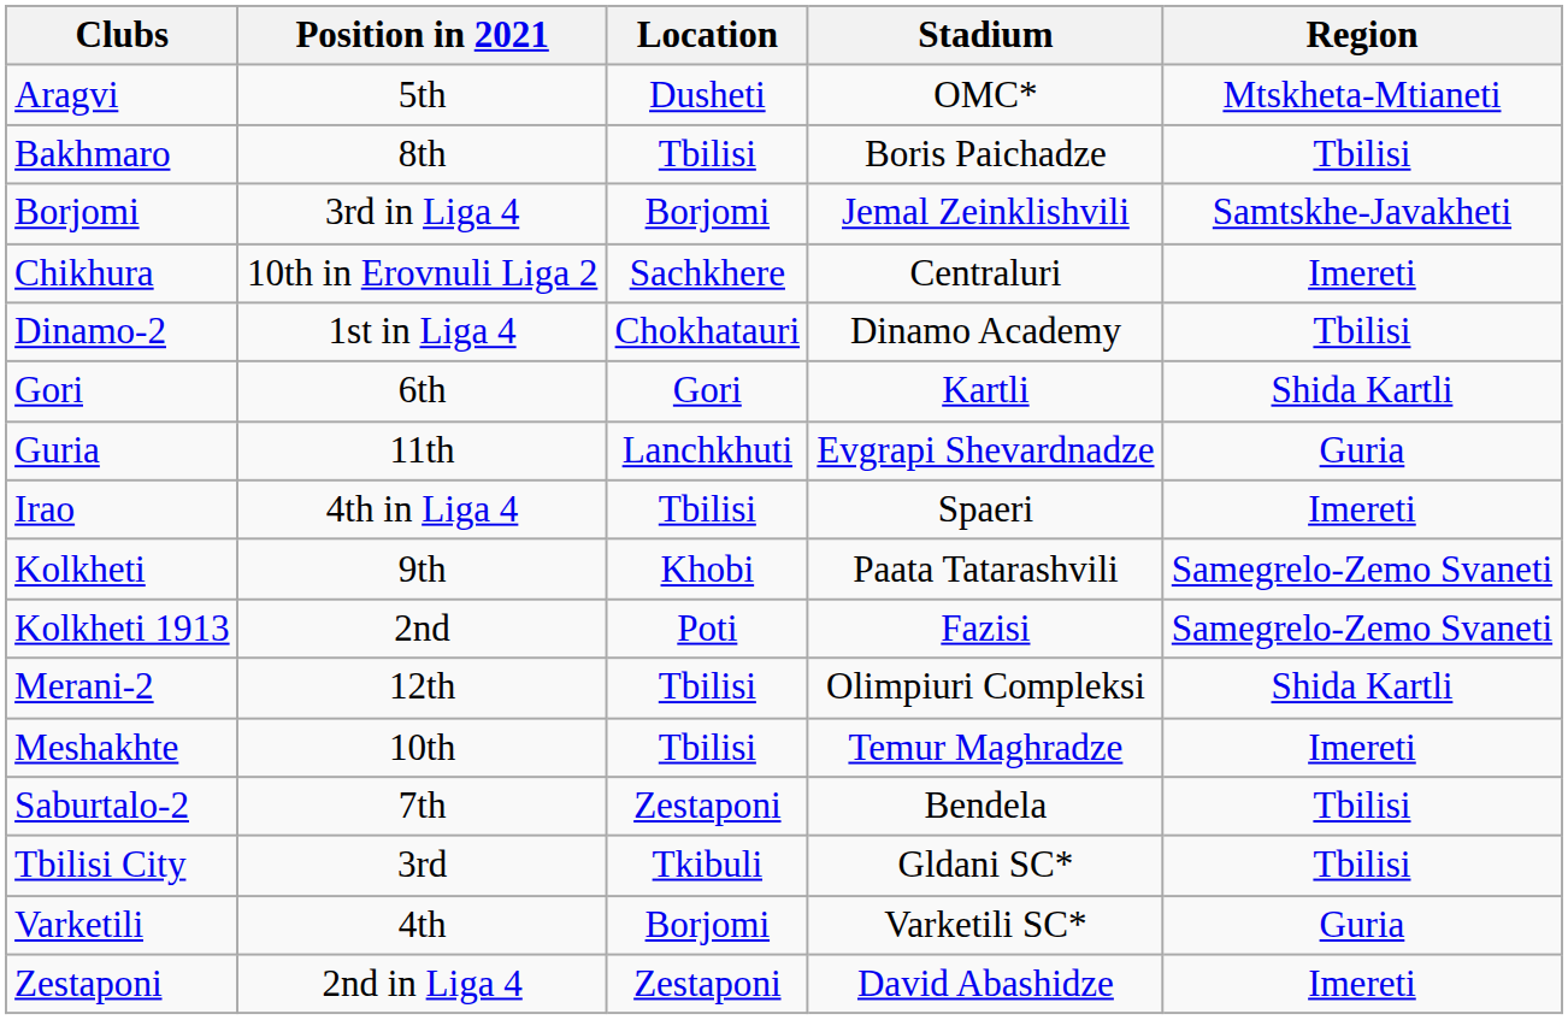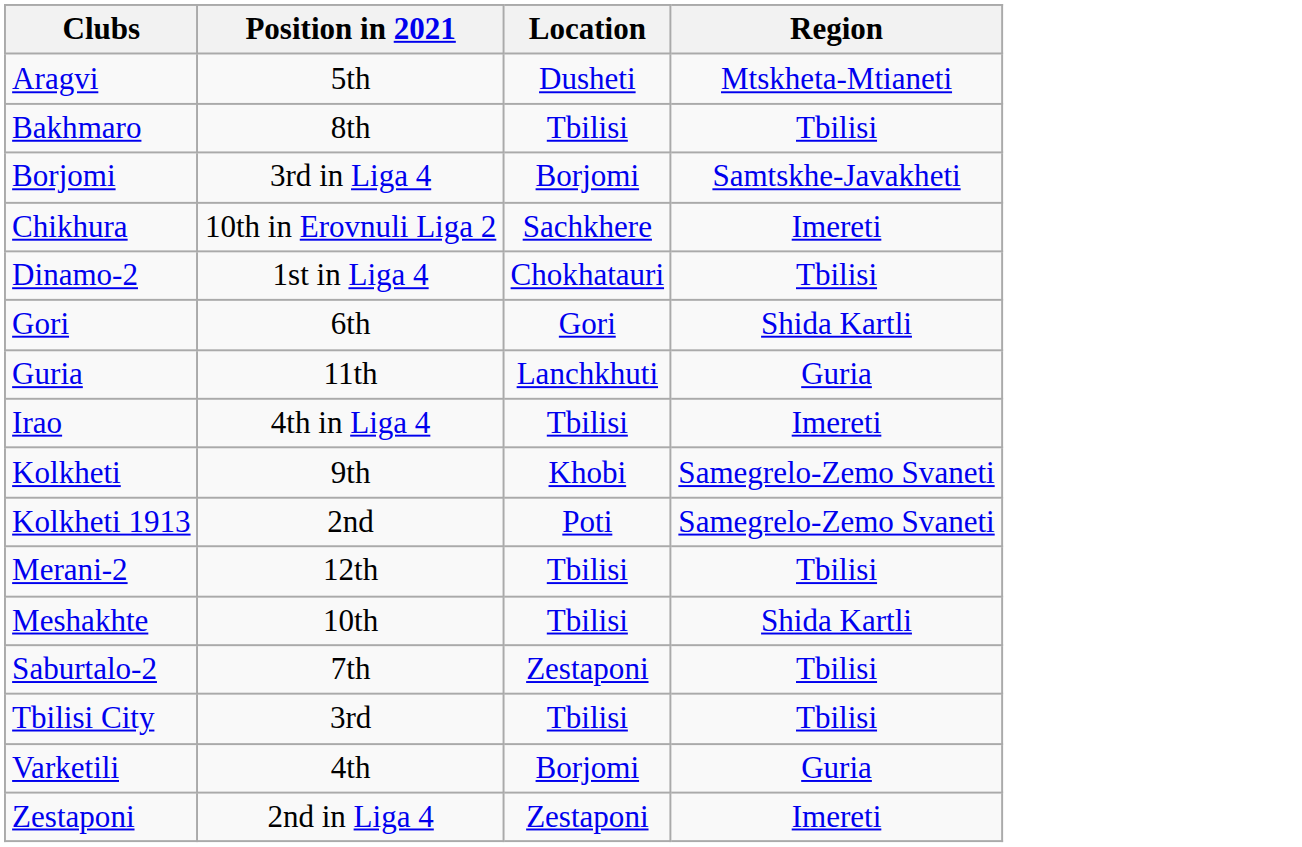- column: Stadium | OMC* | Boris Paichadze | Jemal Zeinklishvili | Centraluri | Dinamo Academy | Kartli | Evgrapi Shevardnadze | Spaeri | Paata Tatarashvili | Fazisi | Olimpiuri Compleksi | Temur Maghradze | Bendela | Gldani SC* | Varketili SC* | David Abashidze
Merani-2 | Region: Shida Kartli -> Tbilisi
Meshakhte | Region: Imereti -> Shida Kartli
Tbilisi City | Location: Tkibuli -> Tbilisi
